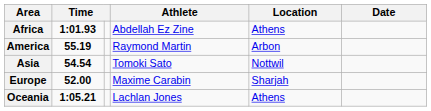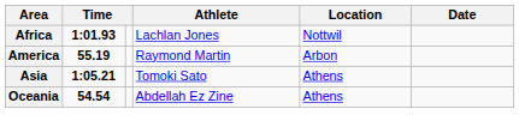Africa | Athlete: Abdellah Ez Zine -> Lachlan Jones
Africa | Location: Athens -> Nottwil
Asia | column 2: 54.54 -> 1:05.21
Asia | Location: Nottwil -> Athens
- row: Europe | 52.00 | Maxime Carabin | Sharjah
Oceania | column 2: 1:05.21 -> 54.54
Oceania | Athlete: Lachlan Jones -> Abdellah Ez Zine
